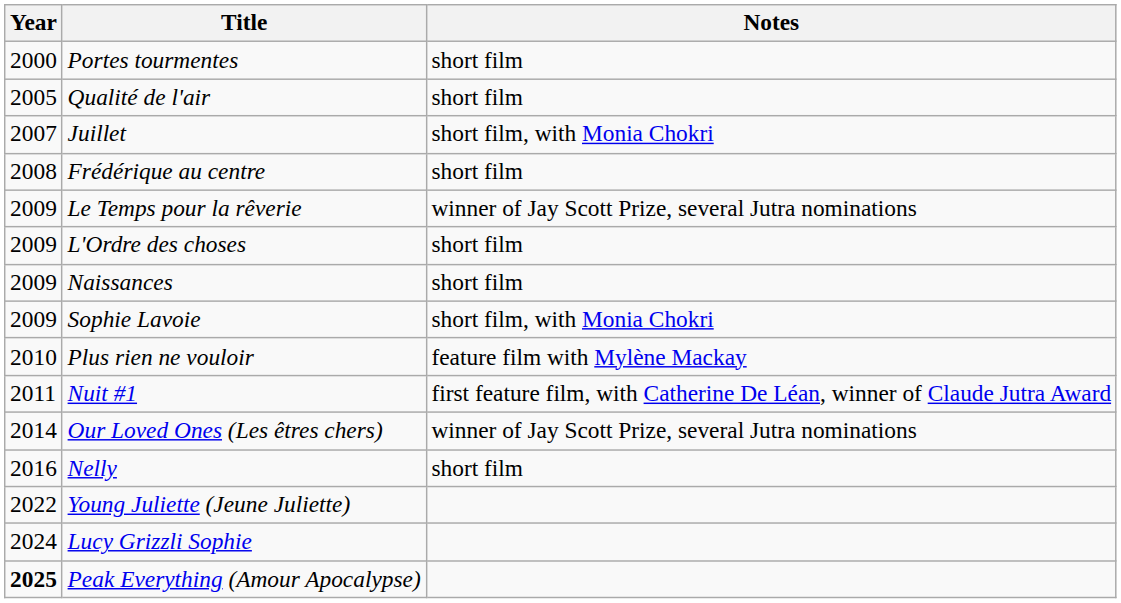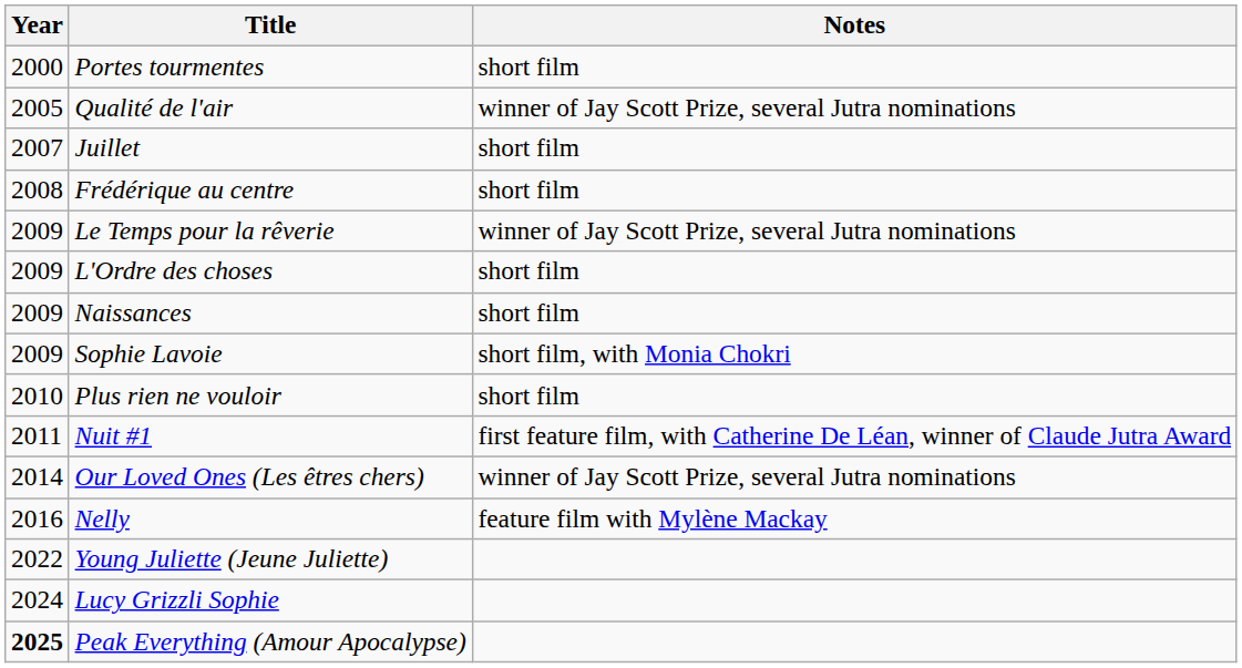Qualité de l'air | Notes: short film -> winner of Jay Scott Prize, several Jutra nominations
Juillet | Notes: short film, with Monia Chokri -> short film
Plus rien ne vouloir | Notes: feature film with Mylène Mackay -> short film
Nelly | Notes: short film -> feature film with Mylène Mackay
